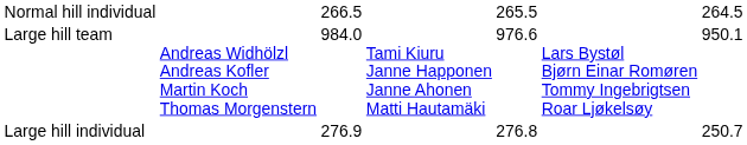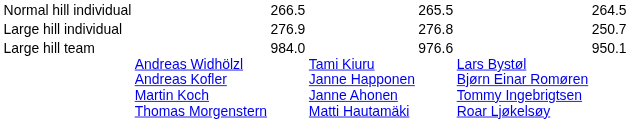rows swapped: Large hill individual <-> Large hill team
